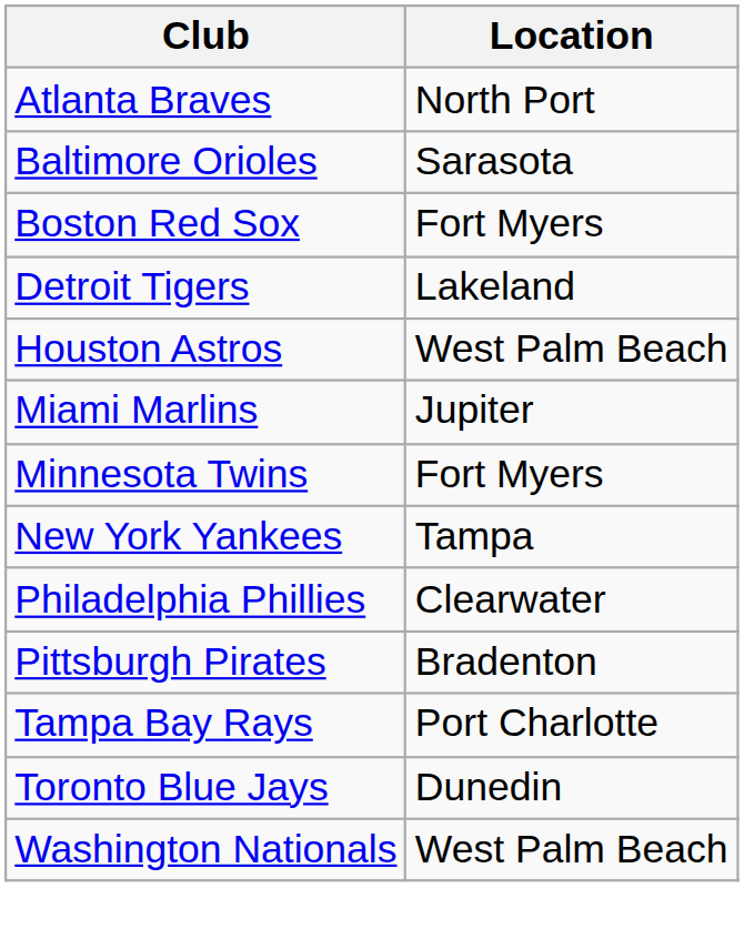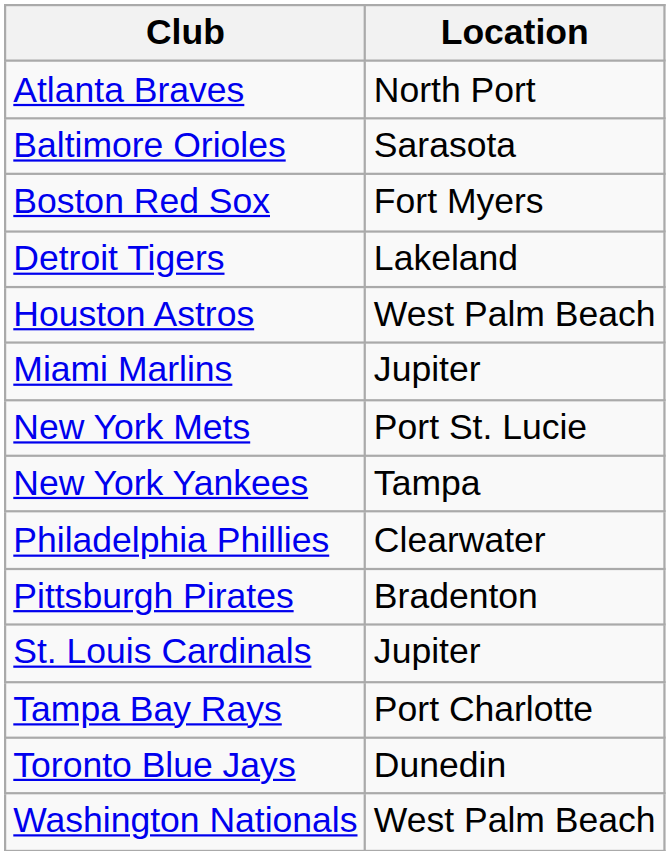- row: Minnesota Twins | Fort Myers
+ row: New York Mets | Port St. Lucie
+ row: St. Louis Cardinals | Jupiter
